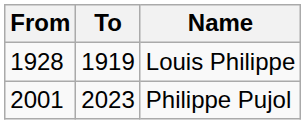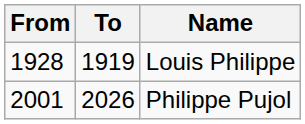Philippe Pujol | To: 2023 -> 2026
